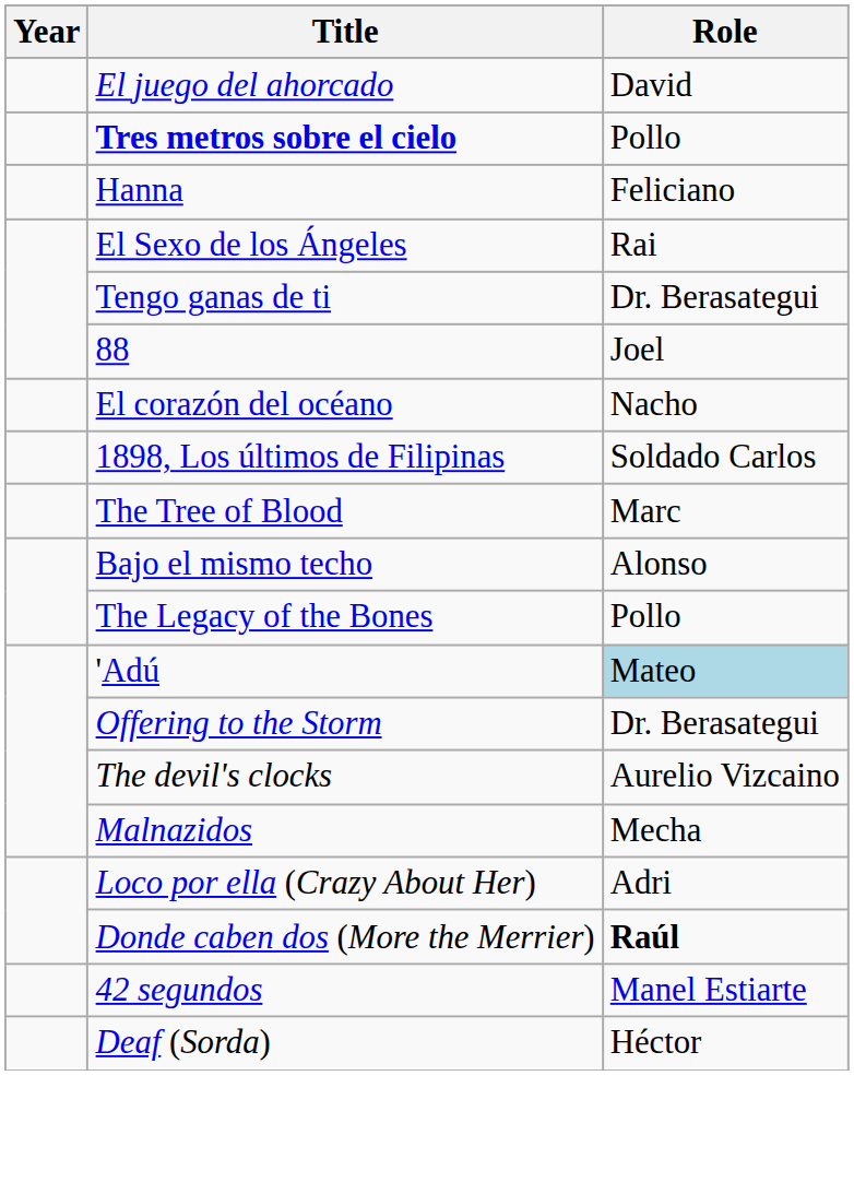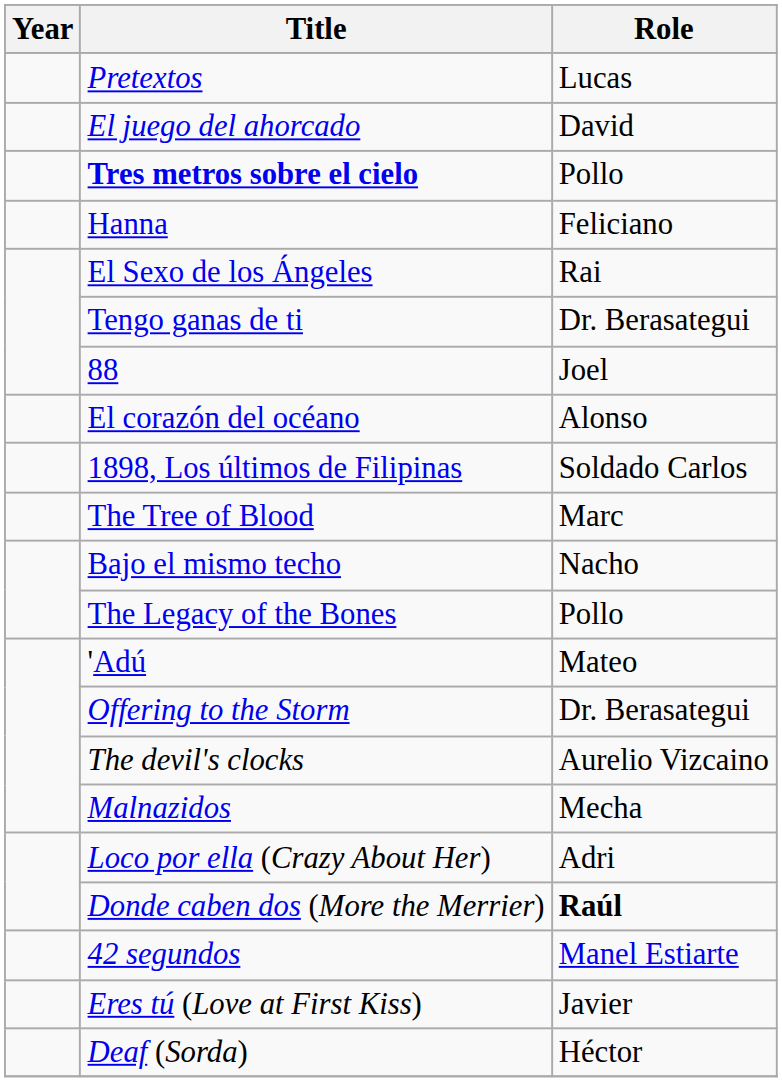+ row: Pretextos | Lucas
El corazón del océano | Role: Nacho -> Alonso
Bajo el mismo techo | Role: Alonso -> Nacho
'Adú | Role: lightblue background -> no background
+ row: Eres tú (Love at First Kiss) | Javier
